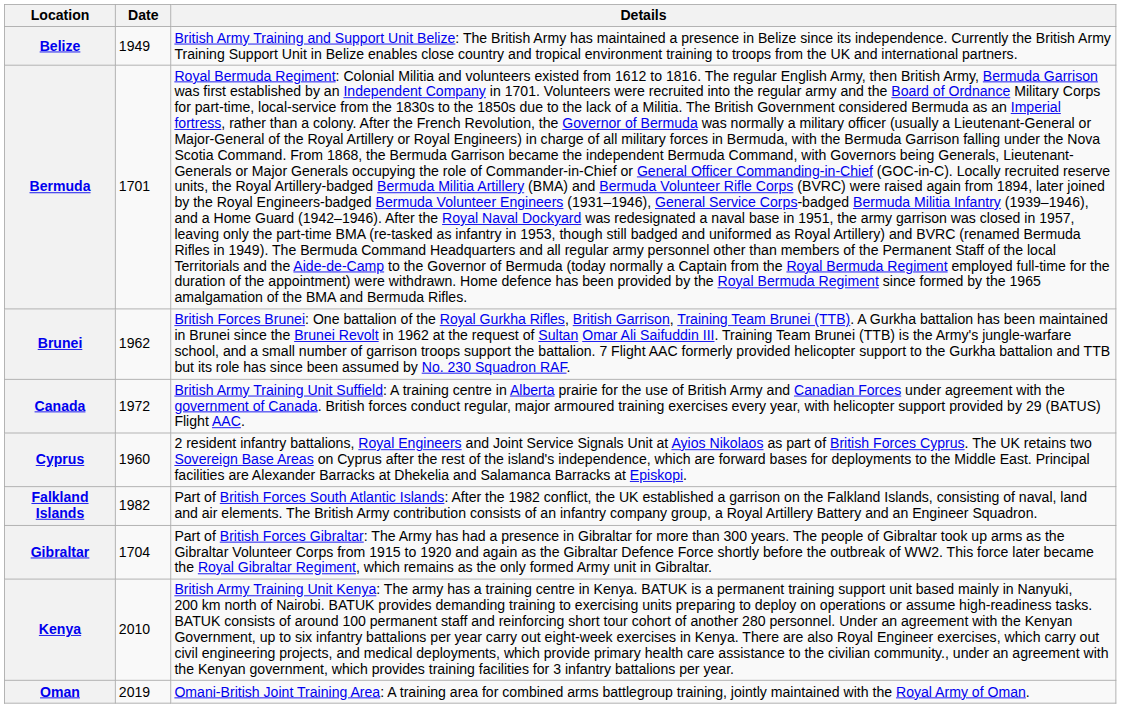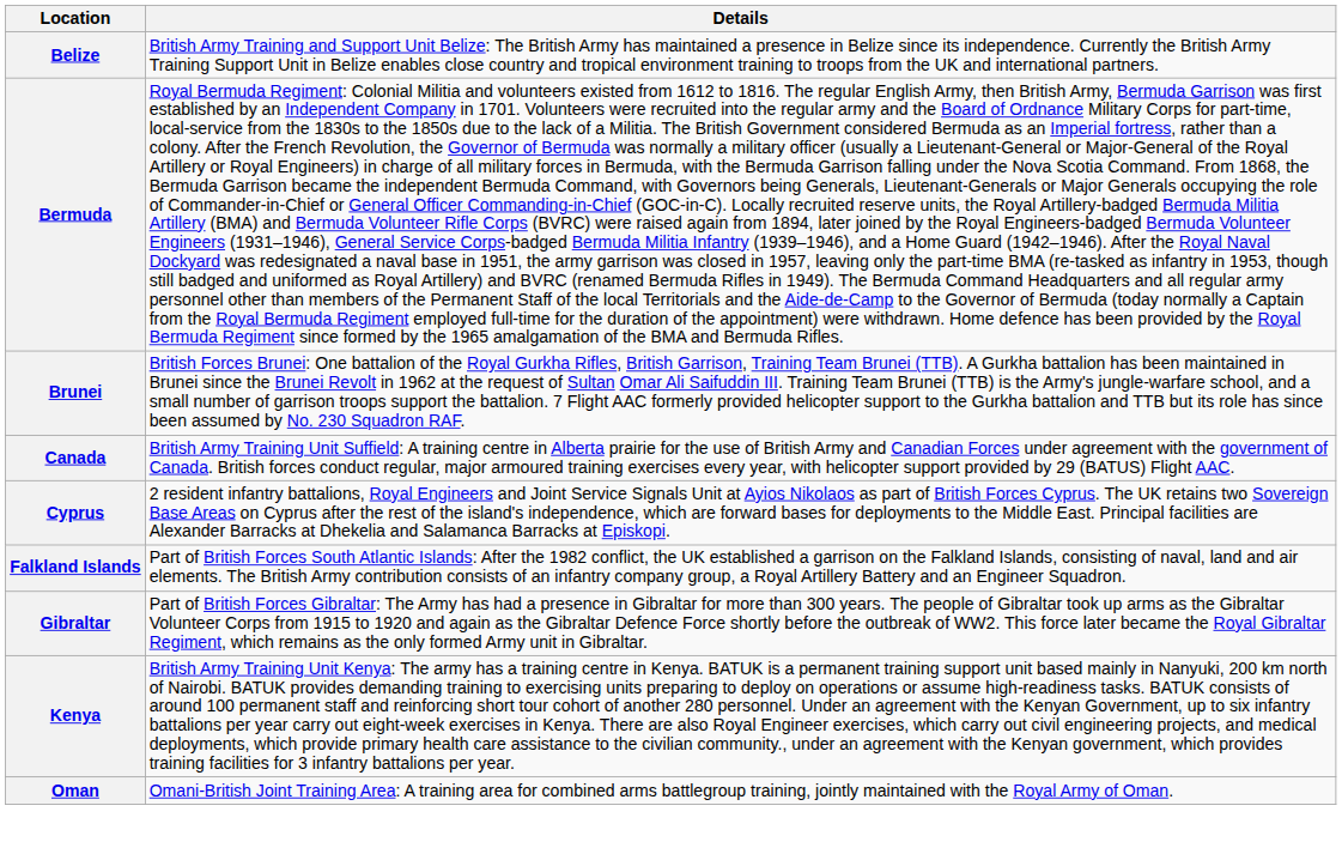- column: Date | 1949 | 1701 | 1962 | 1972 | 1960 | 1982 | 1704 | 2010 | 2019
